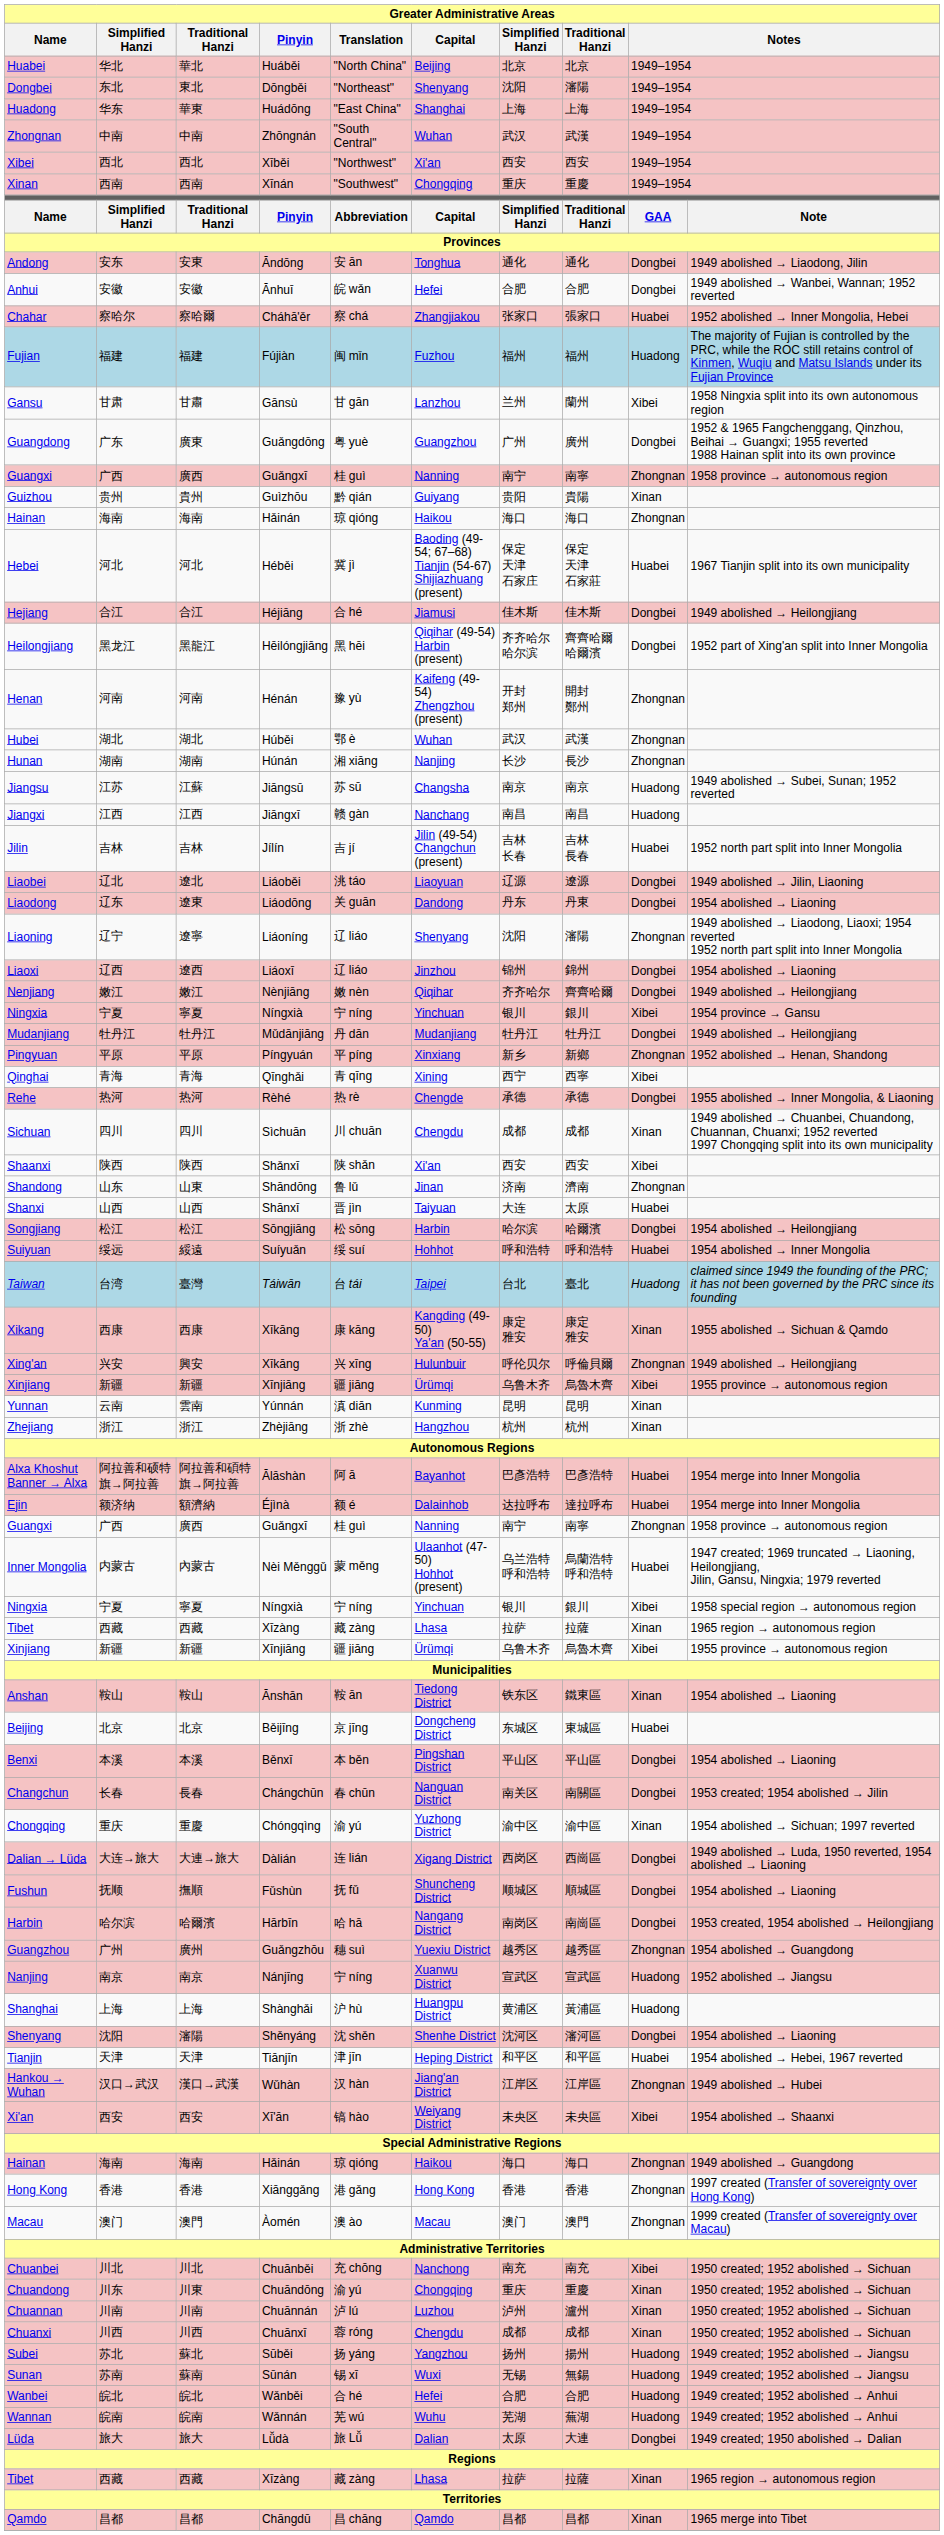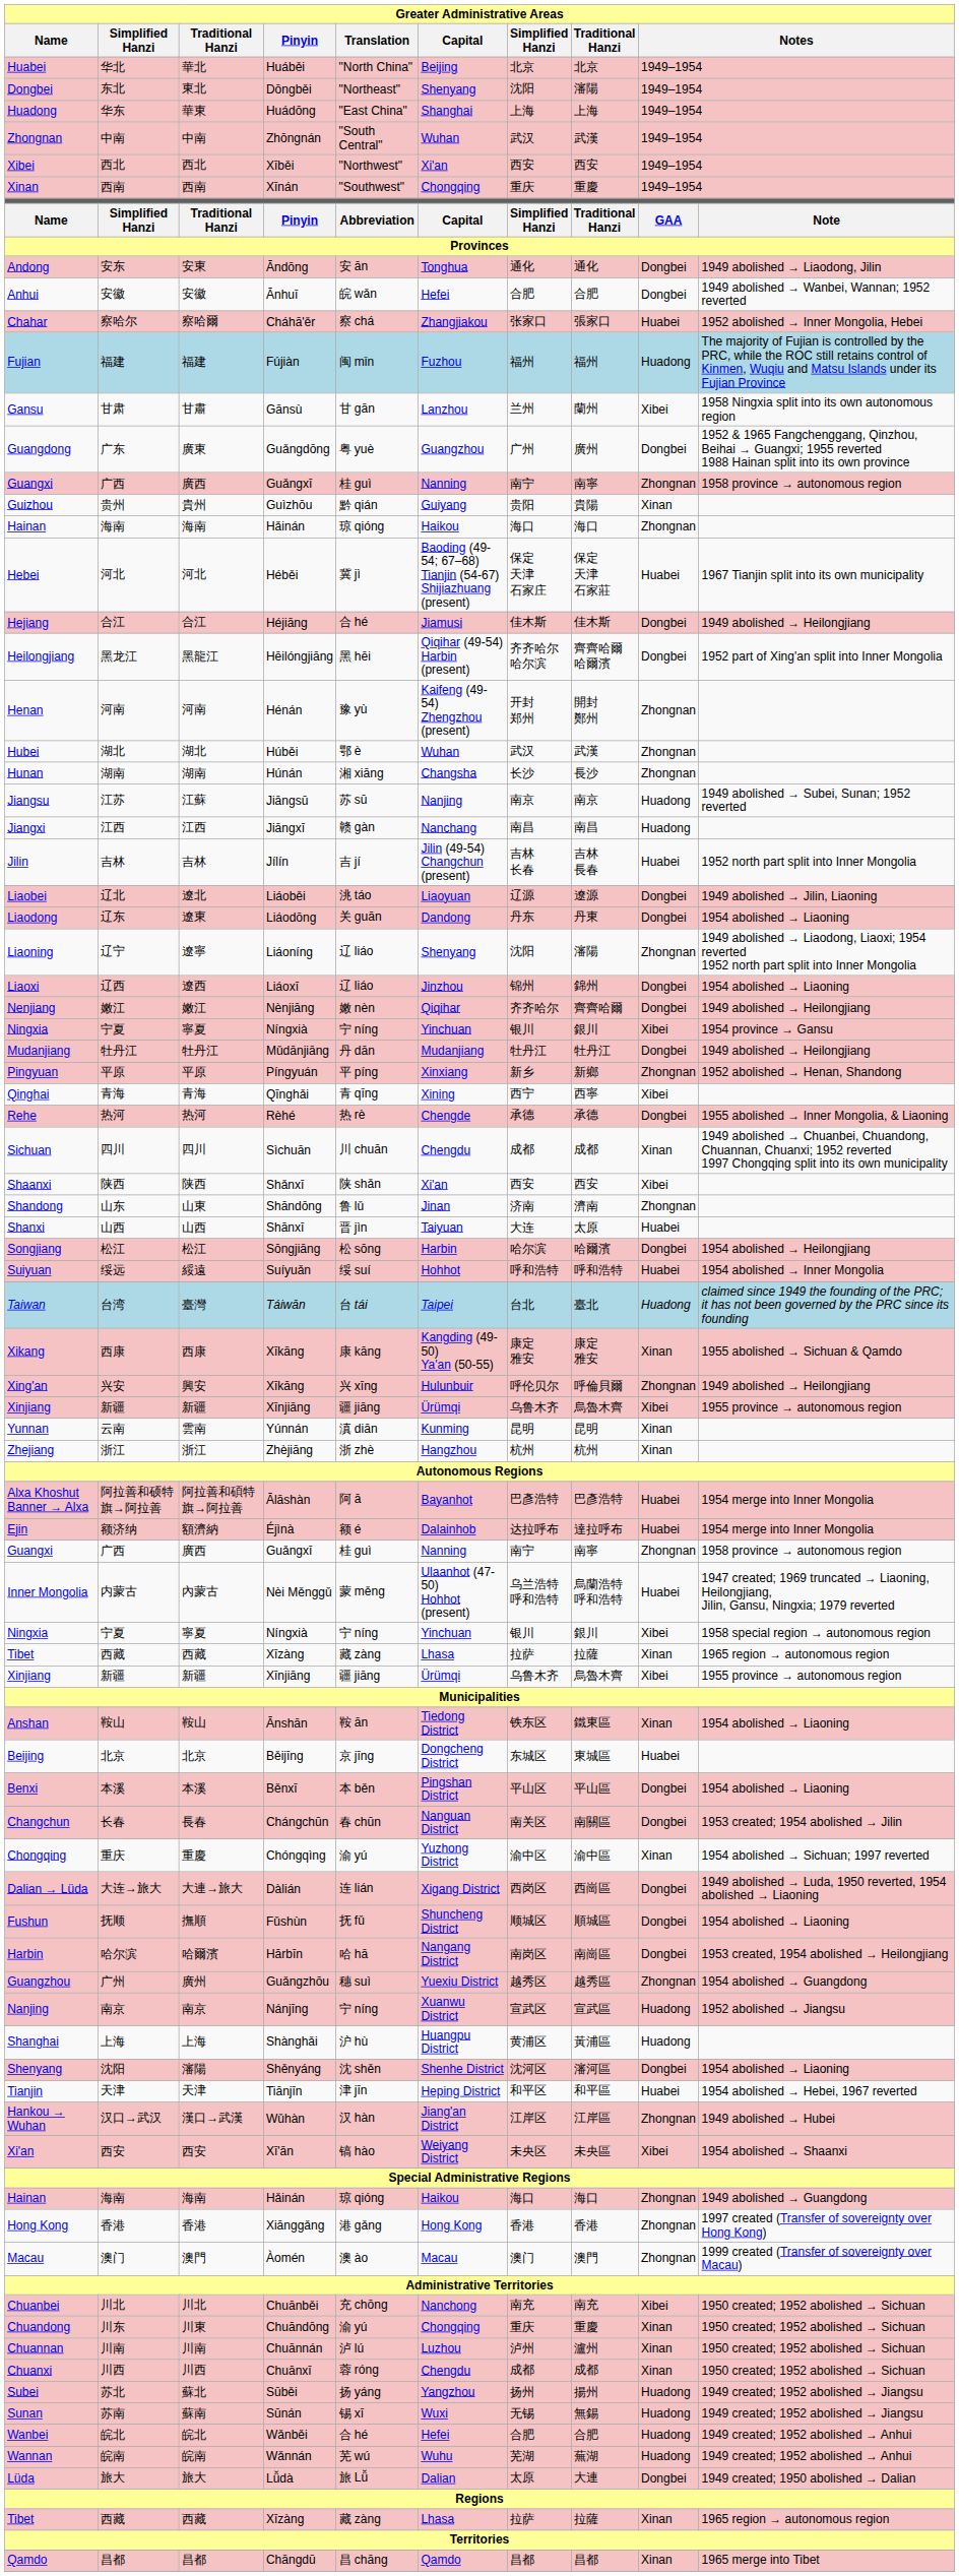Hunan | Capital: Nanjing -> Changsha
Jiangsu | Capital: Changsha -> Nanjing
